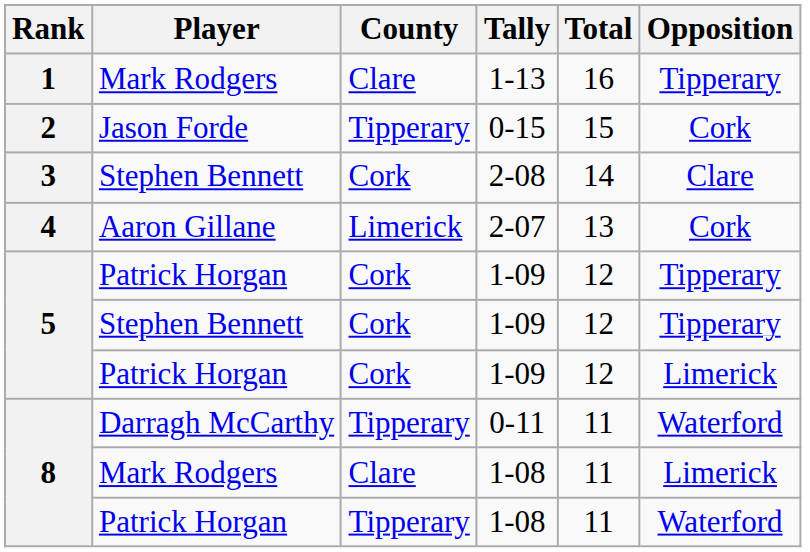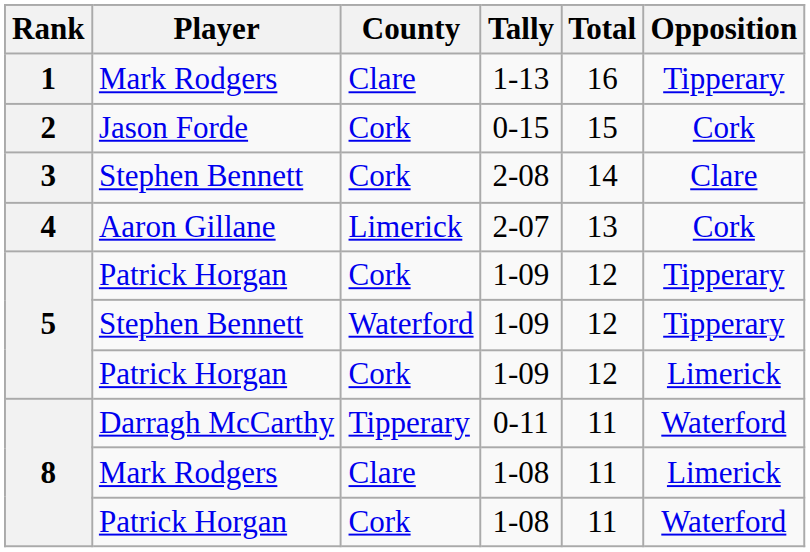0-15 | County: Tipperary -> Cork
Stephen Bennett / 1-09 | County: Cork -> Waterford
Patrick Horgan / 1-08 | County: Tipperary -> Cork
